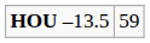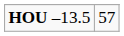HOU –13.5 | column 2: 59 -> 57
